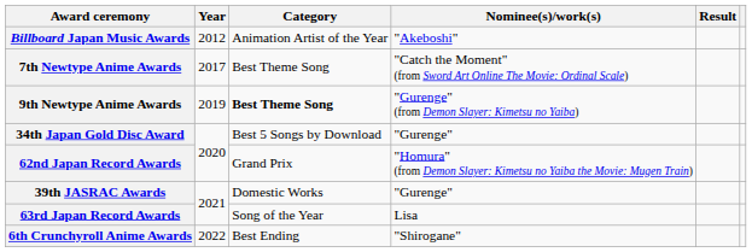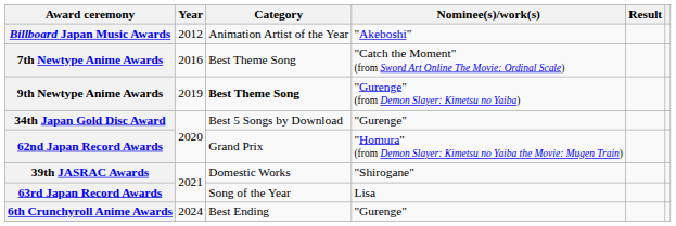7th Newtype Anime Awards | Year: 2017 -> 2016
39th JASRAC Awards | Nominee(s)/work(s): "Gurenge" -> "Shirogane"
6th Crunchyroll Anime Awards | Year: 2022 -> 2024
6th Crunchyroll Anime Awards | Nominee(s)/work(s): "Shirogane" -> "Gurenge"
